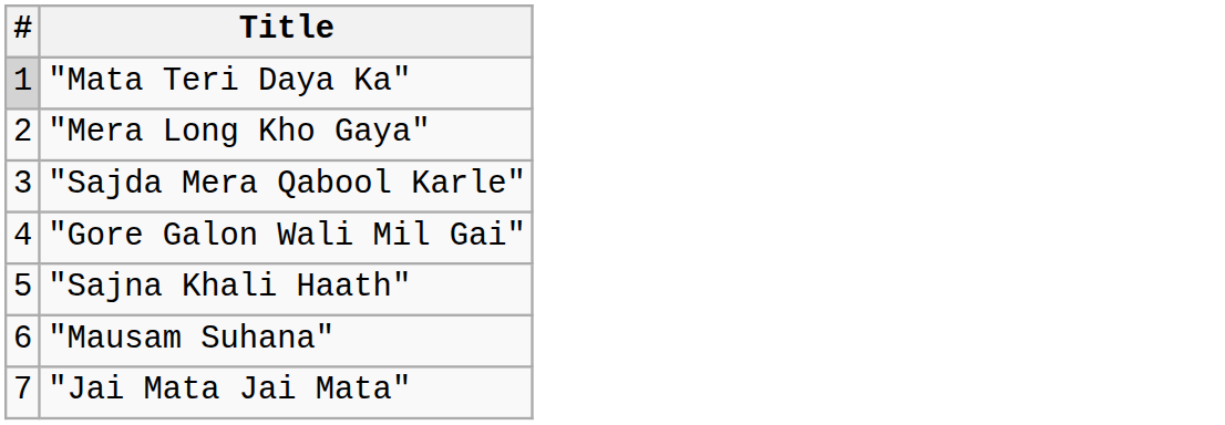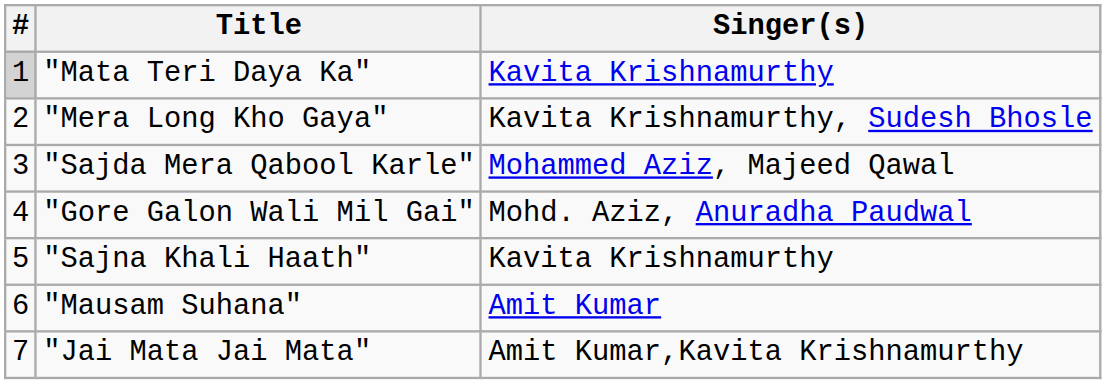+ column: Singer(s) | Kavita Krishnamurthy | Kavita Krishnamurthy, Sudesh Bhosle | Mohammed Aziz, Majeed Qawal | Mohd. Aziz, Anuradha Paudwal | Kavita Krishnamurthy | Amit Kumar | Amit Kumar,Kavita Krishnamurthy
